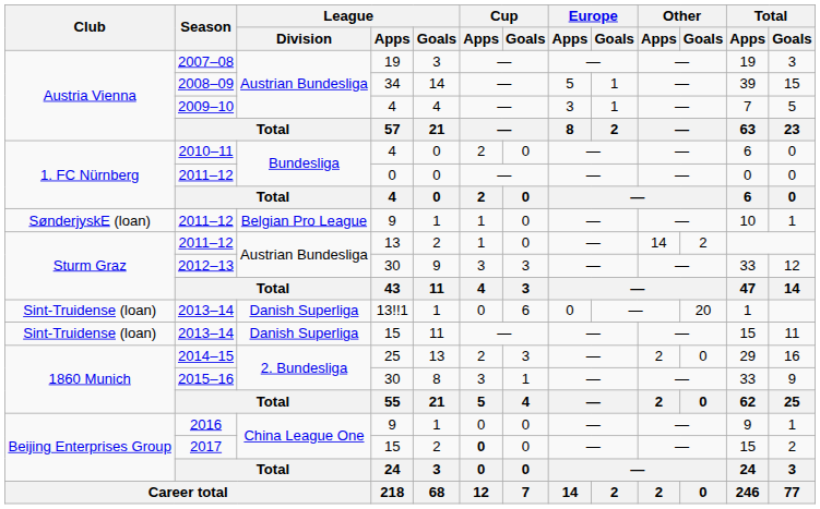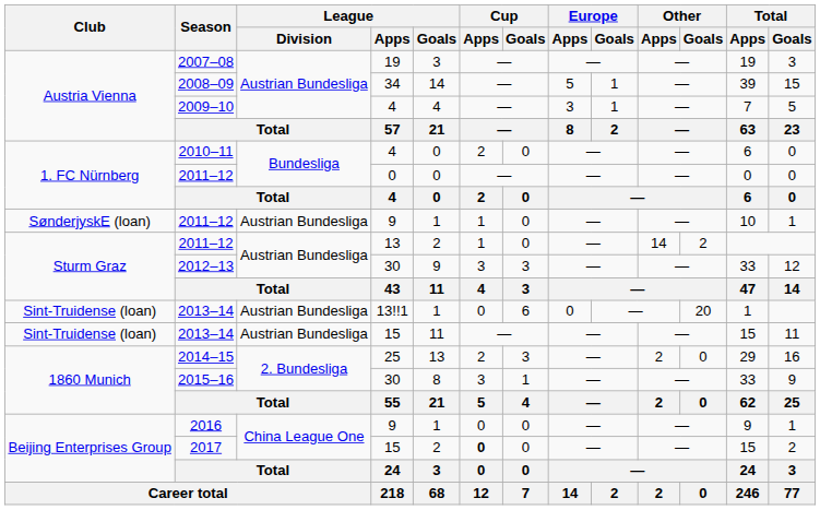2011–12 / 9 | League / Division: Belgian Pro League -> Austrian Bundesliga
2013–14 / 13!!1 | League / Division: Danish Superliga -> Austrian Bundesliga
2013–14 / 15 | League / Division: Danish Superliga -> Austrian Bundesliga
